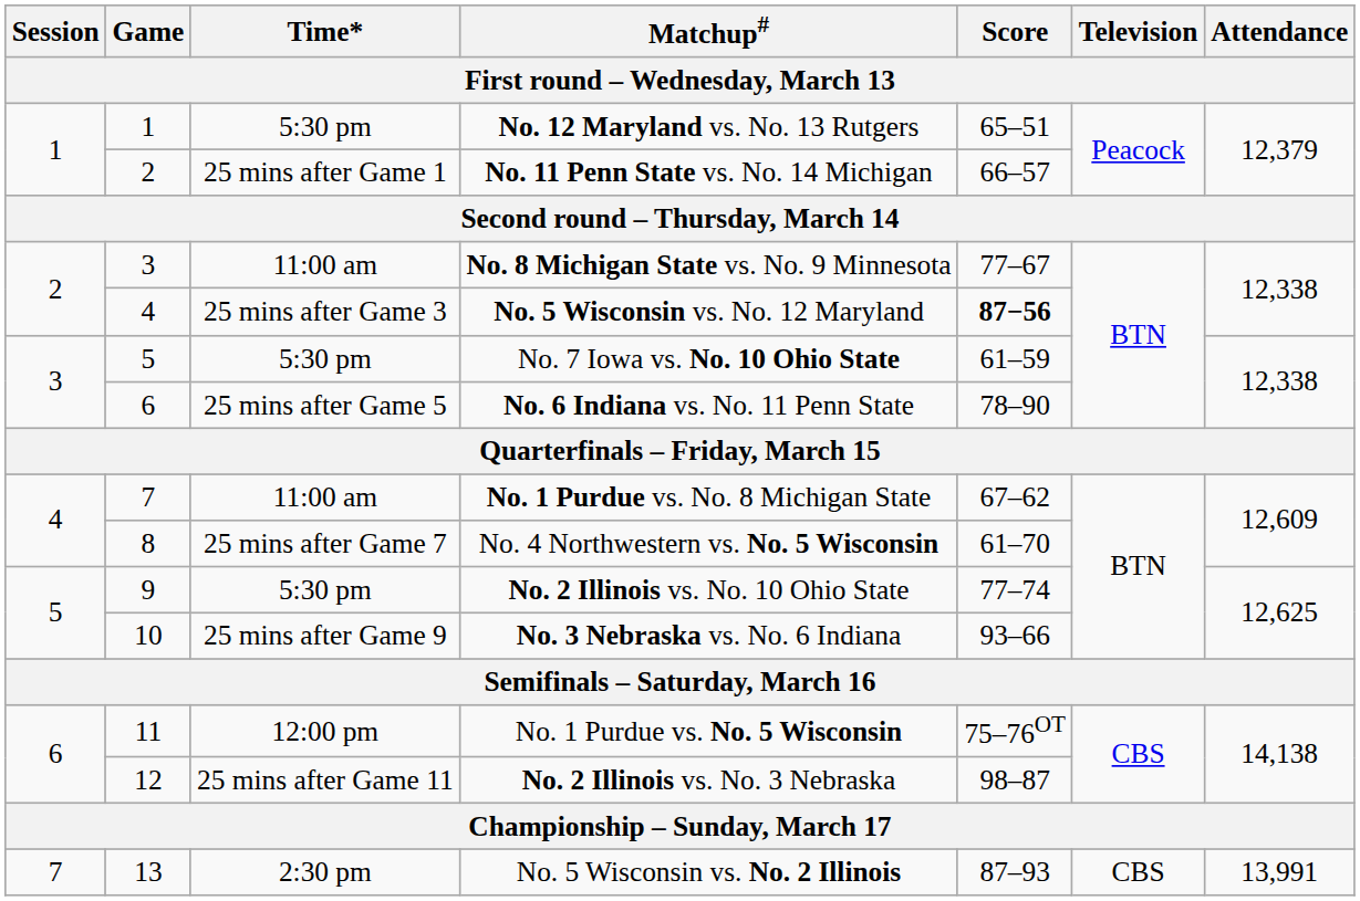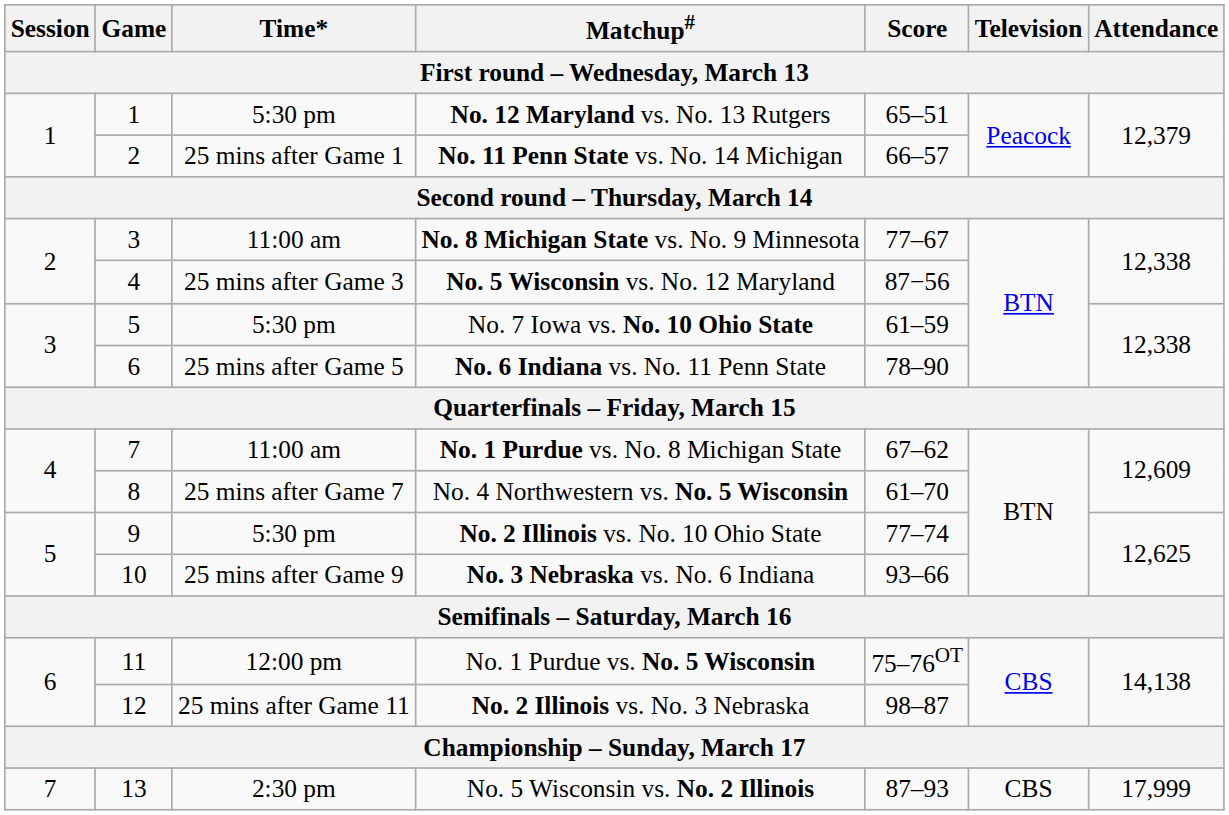No. 5 Wisconsin vs. No. 12 Maryland | Score: bold -> normal
No. 5 Wisconsin vs. No. 2 Illinois | Attendance: 13,991 -> 17,999
